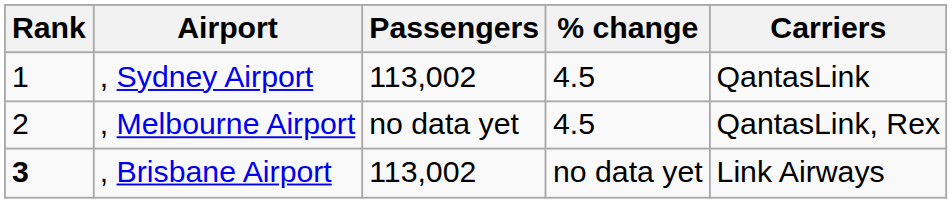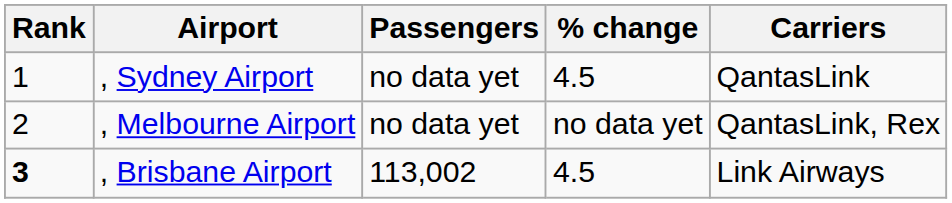, Sydney Airport | Passengers: 113,002 -> no data yet
, Melbourne Airport | % change: 4.5 -> no data yet
, Brisbane Airport | % change: no data yet -> 4.5
